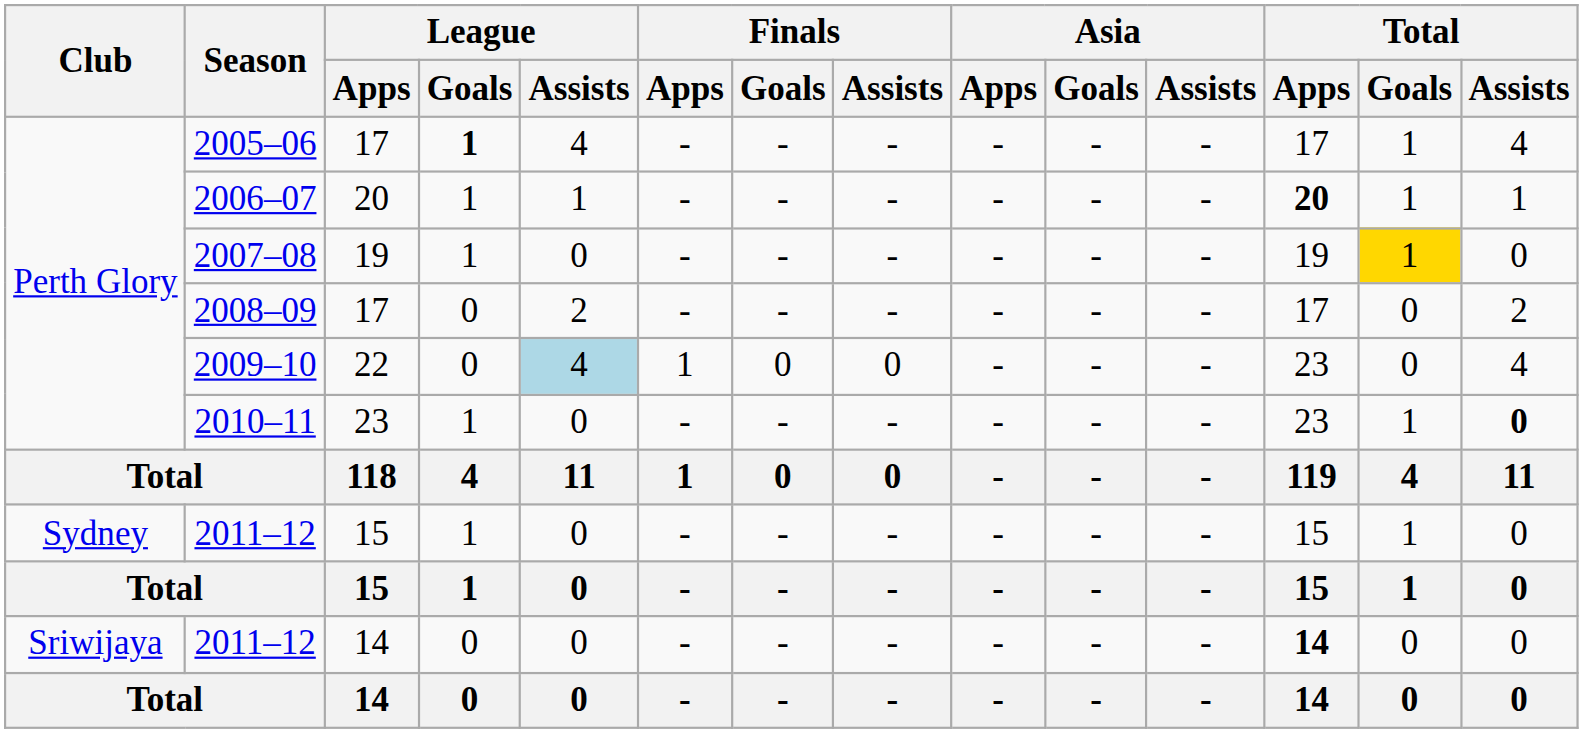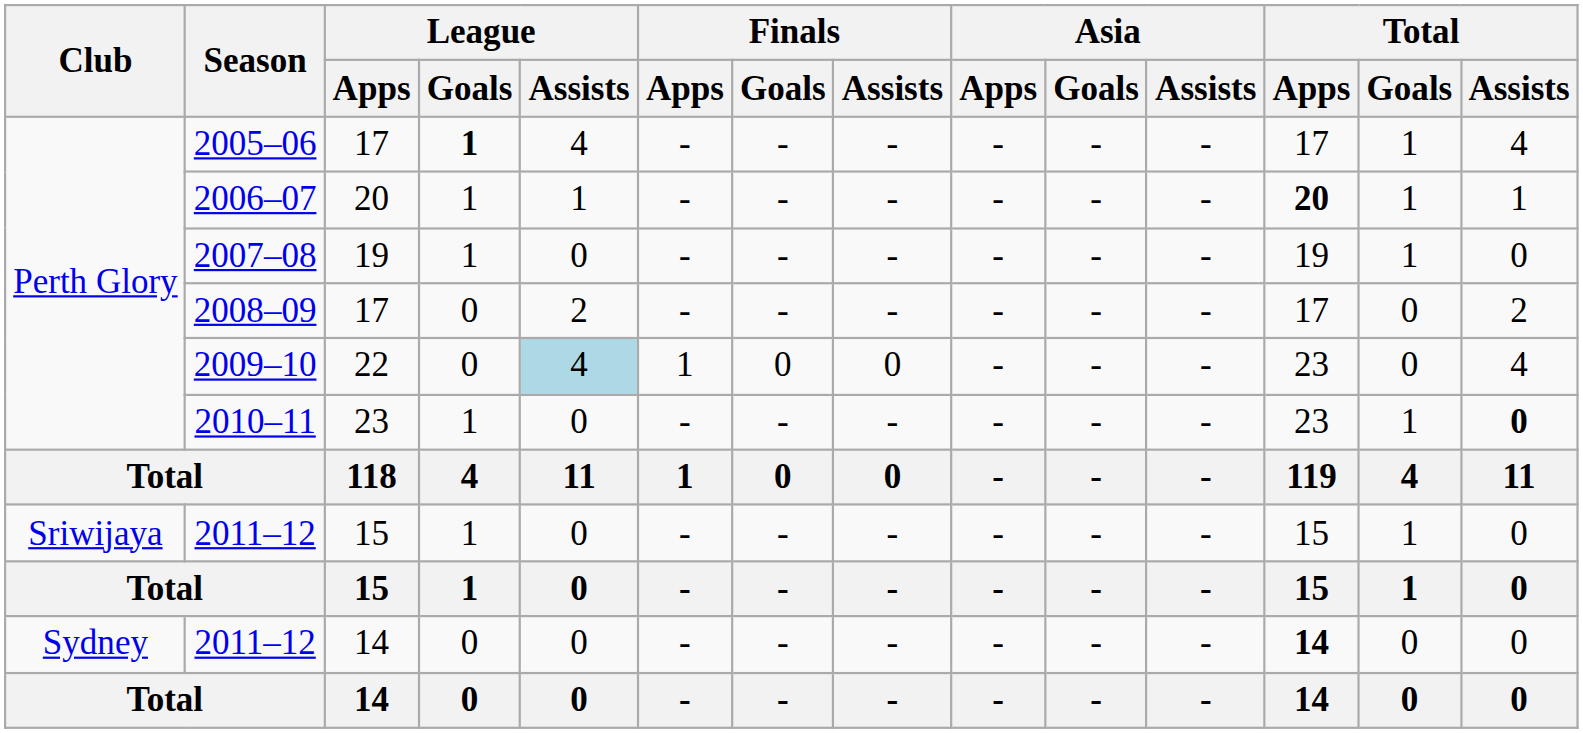2007–08 | Total / Goals: gold background -> no background
2011–12 / 15 | Club: Sydney -> Sriwijaya
2011–12 / 14 | Club: Sriwijaya -> Sydney
